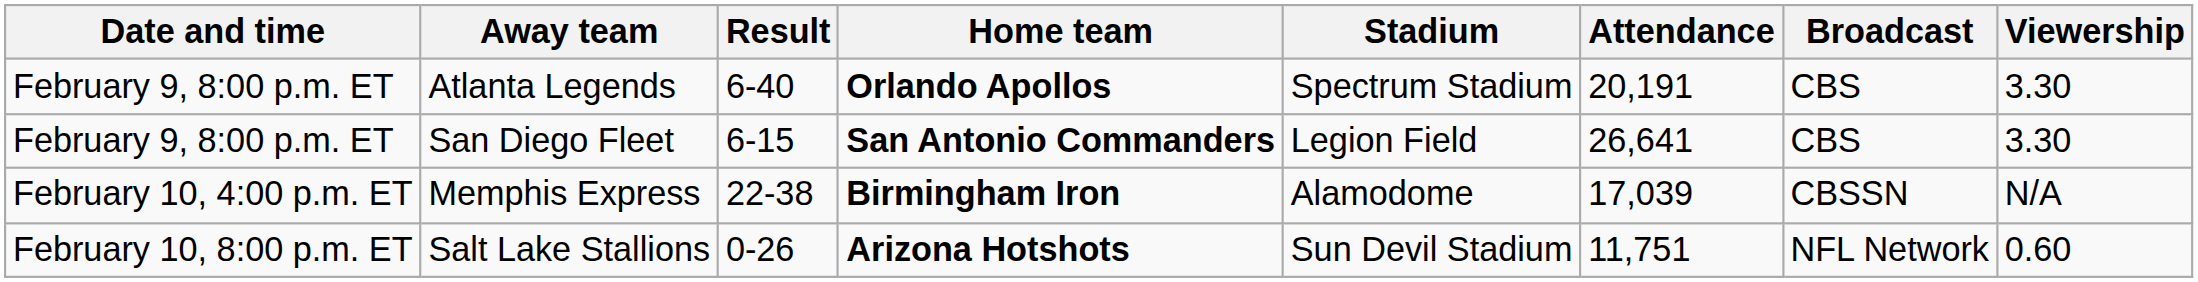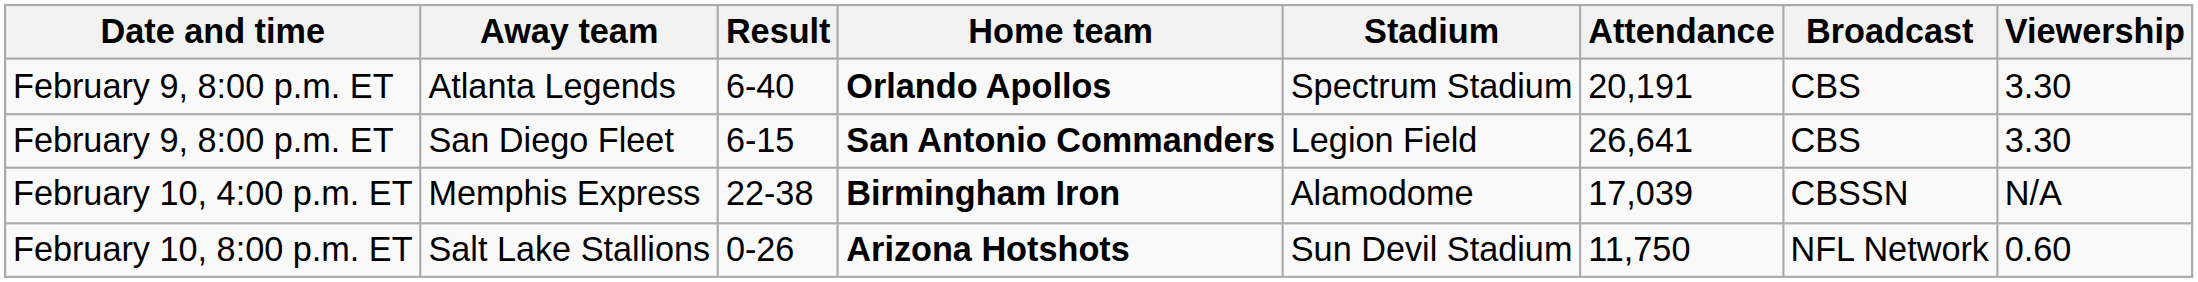Salt Lake Stallions | Attendance: 11,751 -> 11,750
